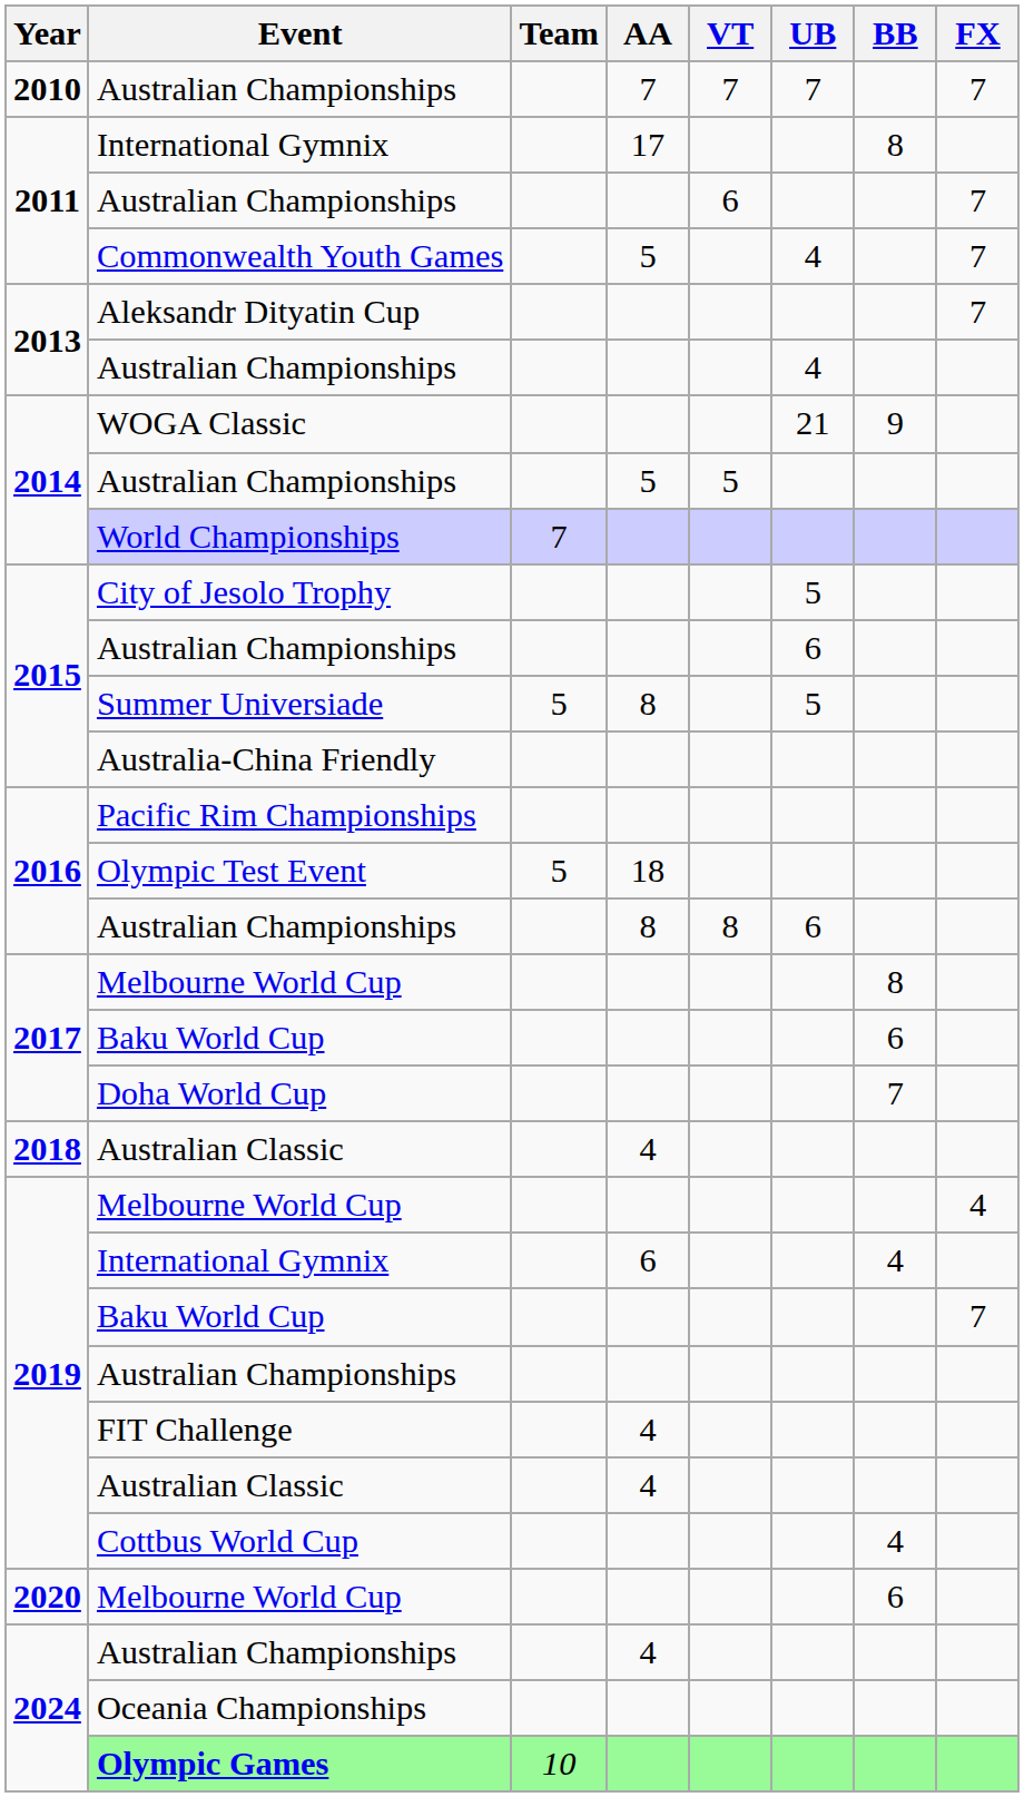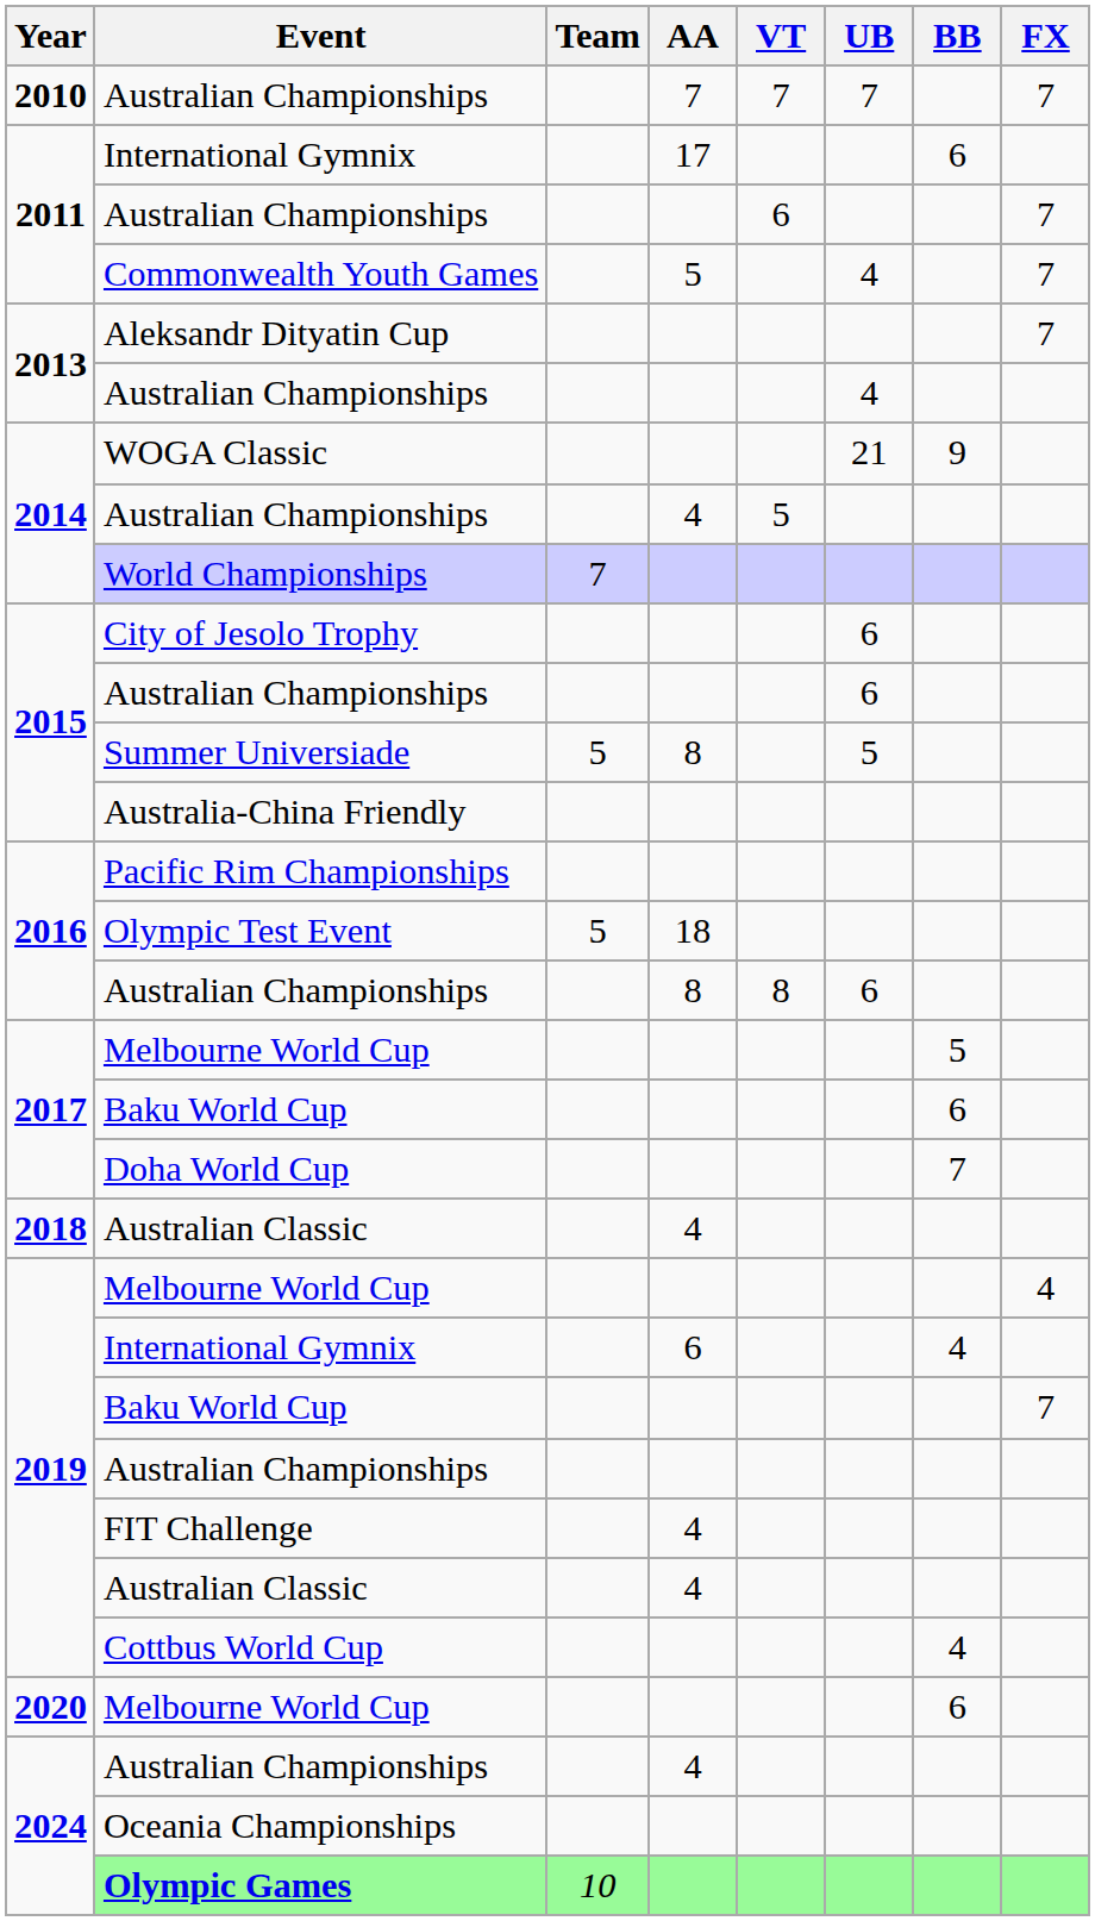2011 / International Gymnix | BB: 8 -> 6
2014 / Australian Championships | AA: 5 -> 4
City of Jesolo Trophy | UB: 5 -> 6
2017 / Melbourne World Cup | BB: 8 -> 5
